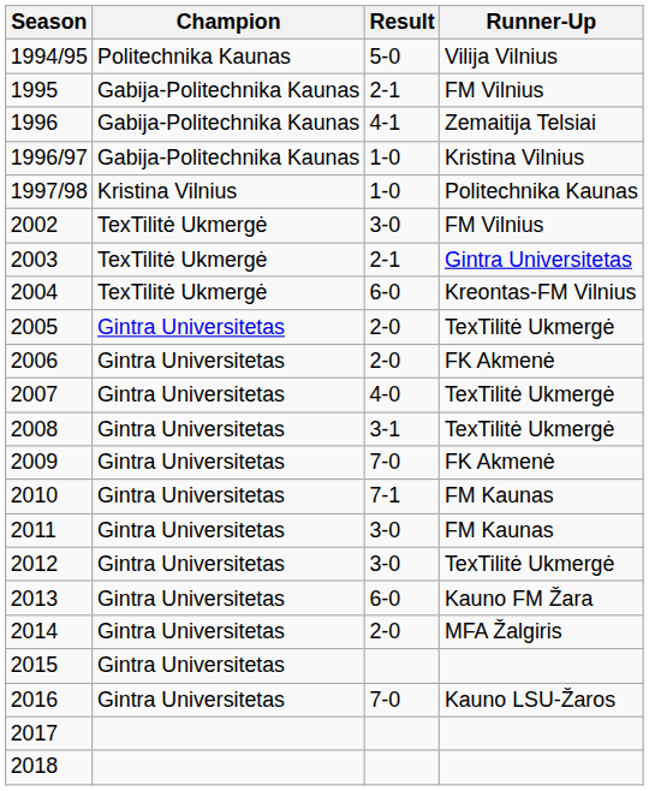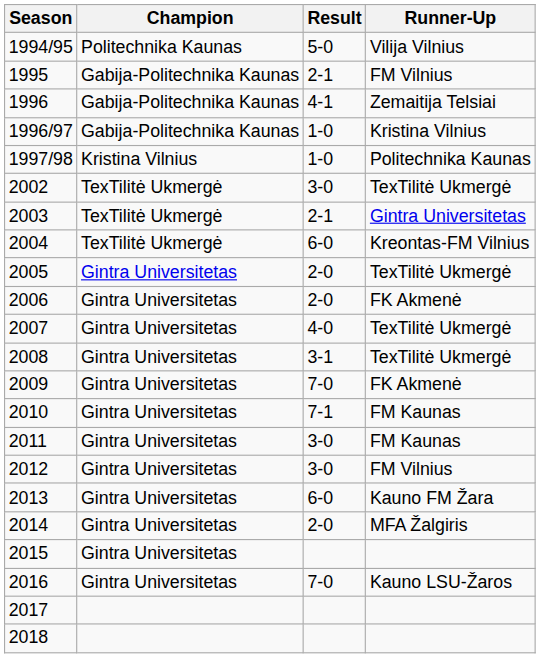2002 | Runner-Up: FM Vilnius -> TexTilitė Ukmergė
2012 | Runner-Up: TexTilitė Ukmergė -> FM Vilnius
